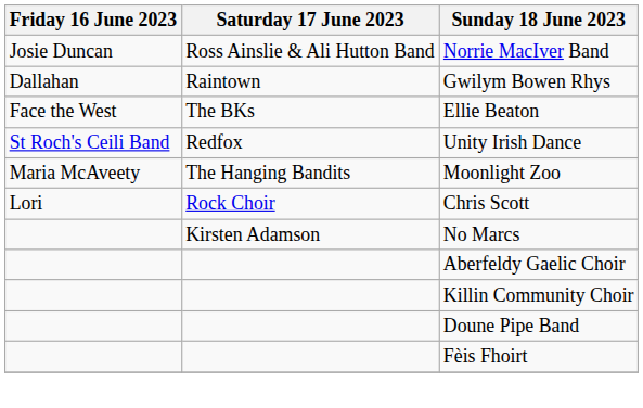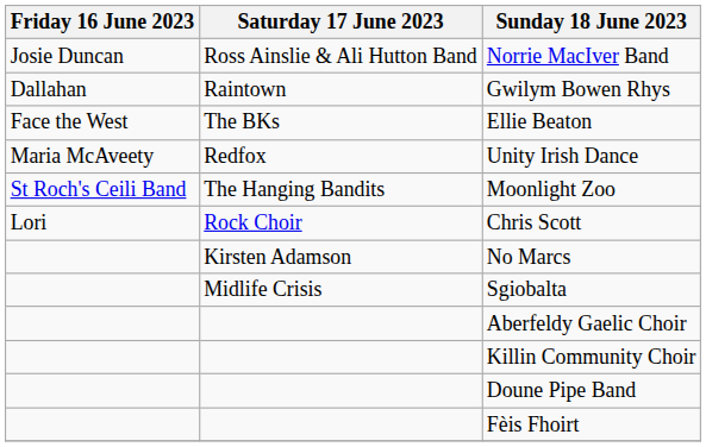Unity Irish Dance | Friday 16 June 2023: St Roch's Ceili Band -> Maria McAveety
Moonlight Zoo | Friday 16 June 2023: Maria McAveety -> St Roch's Ceili Band
+ row: Midlife Crisis | Sgiobalta
